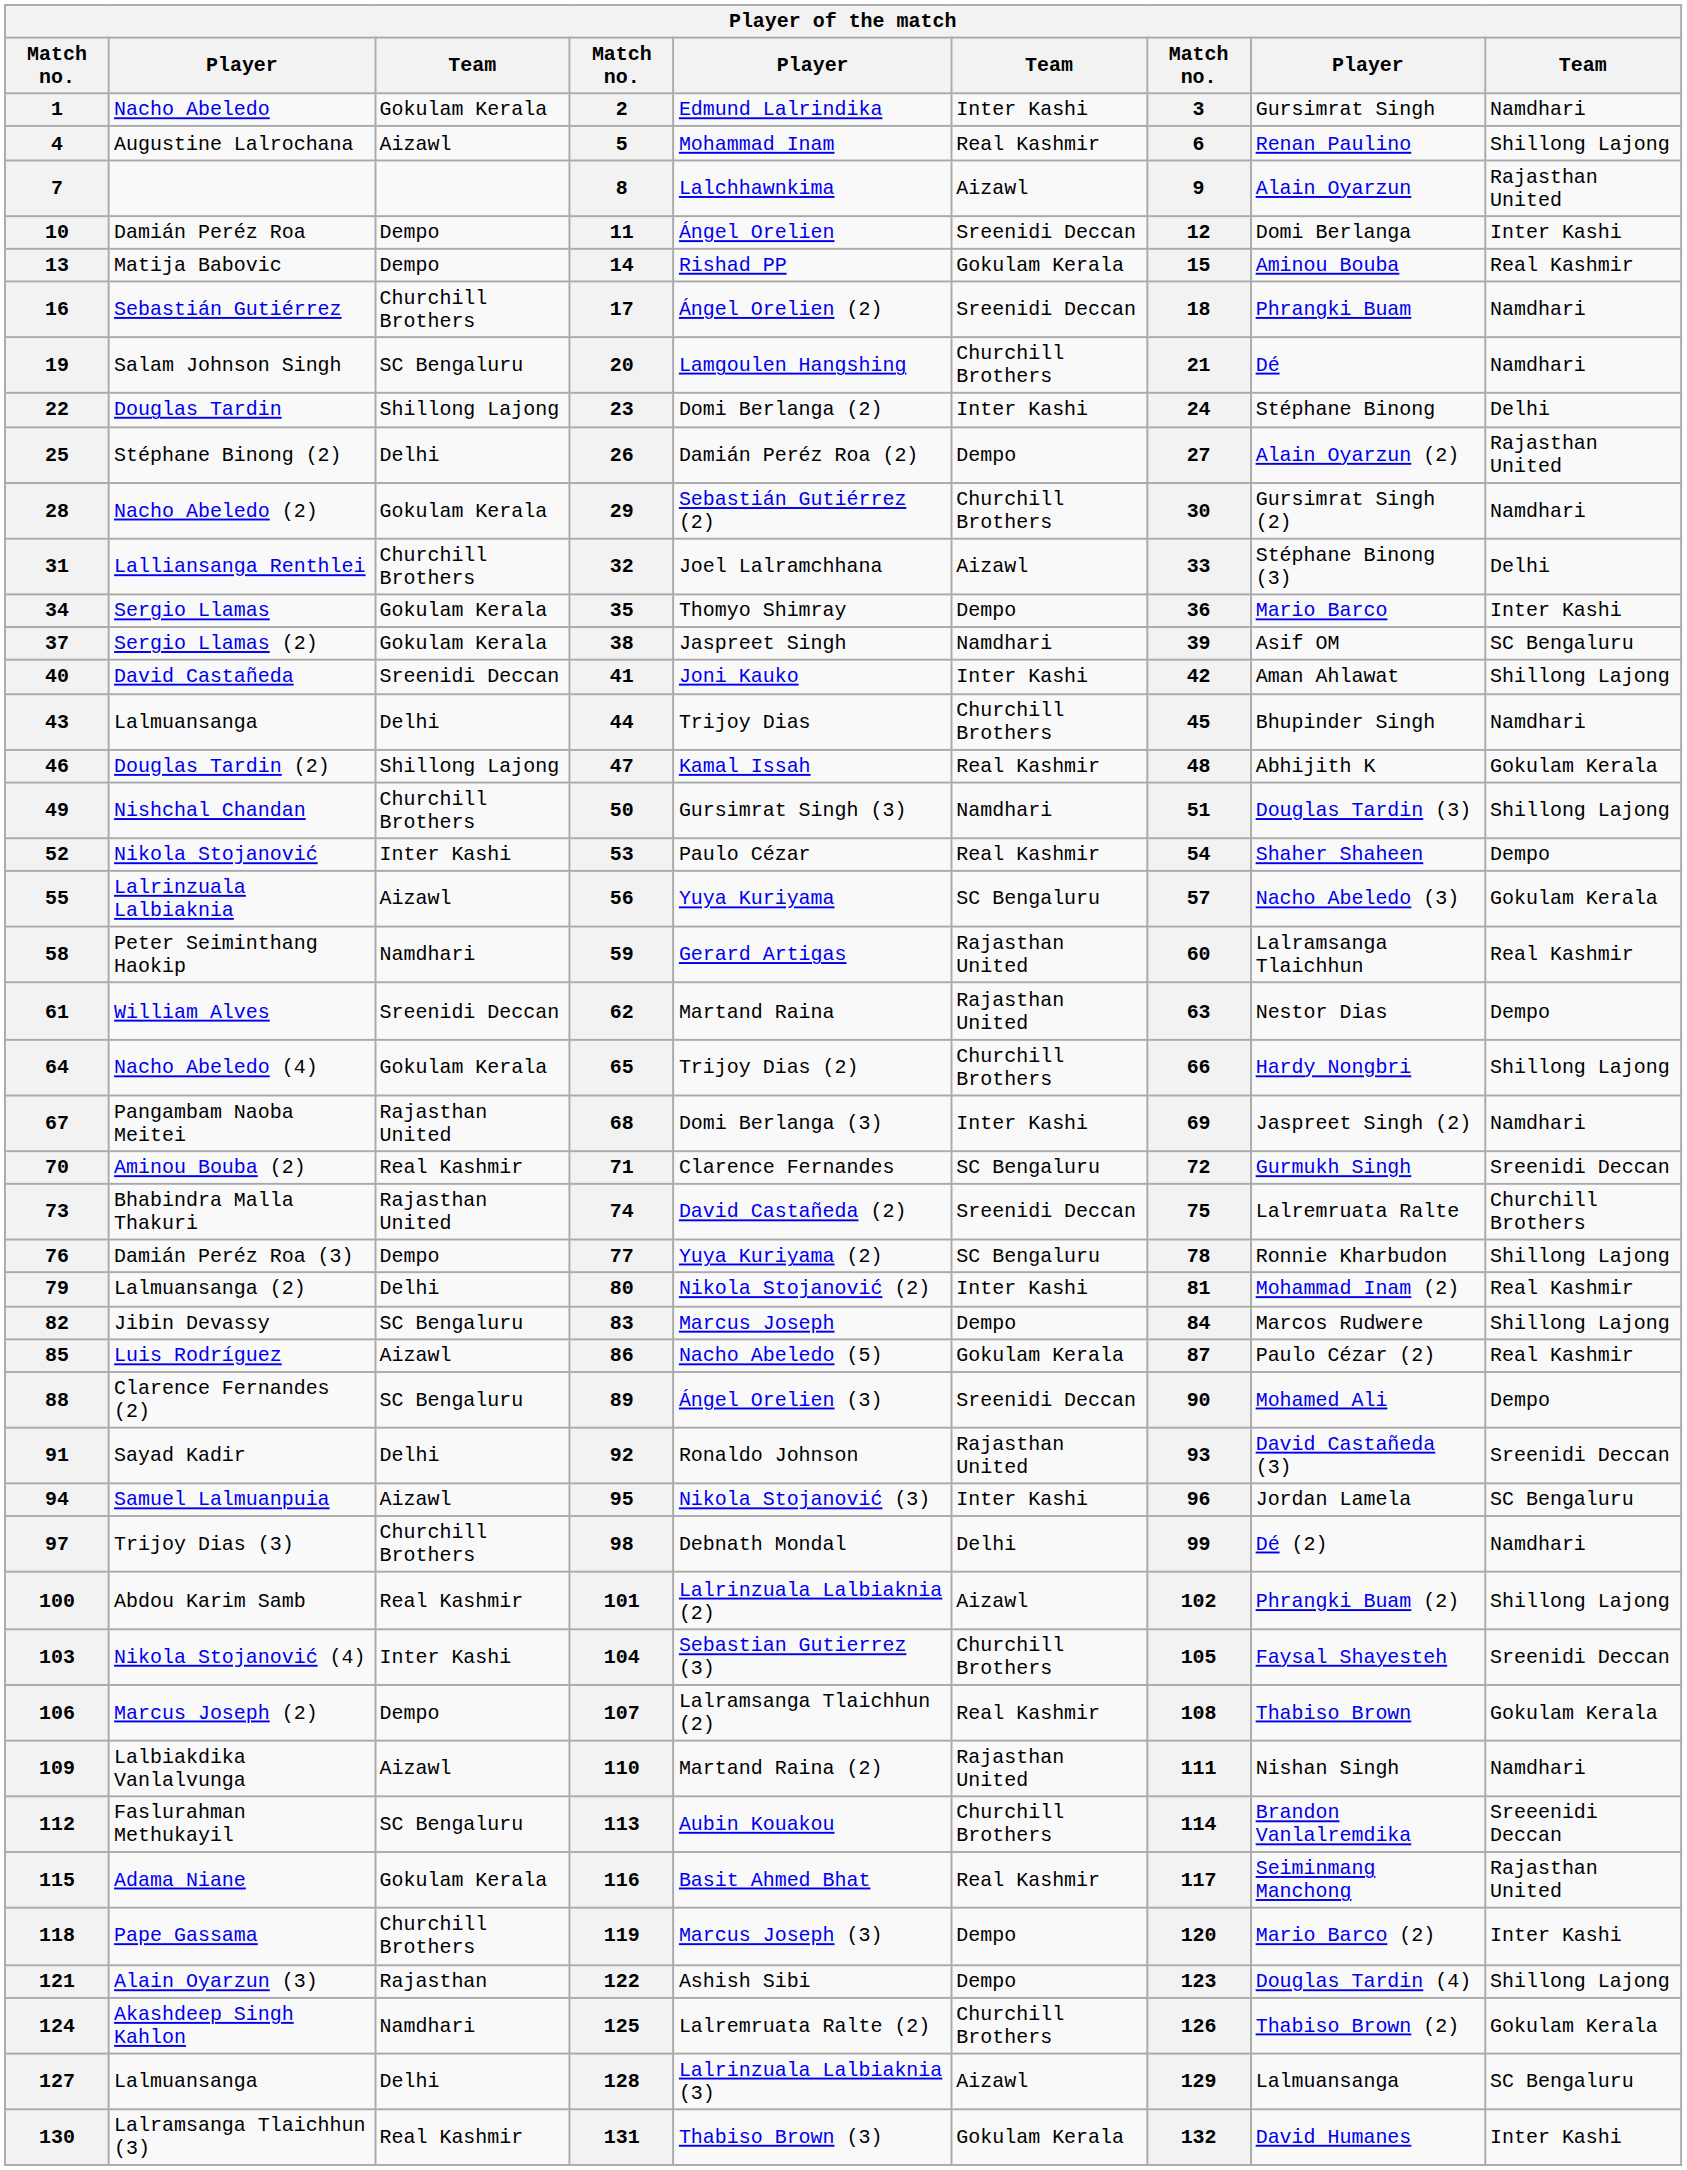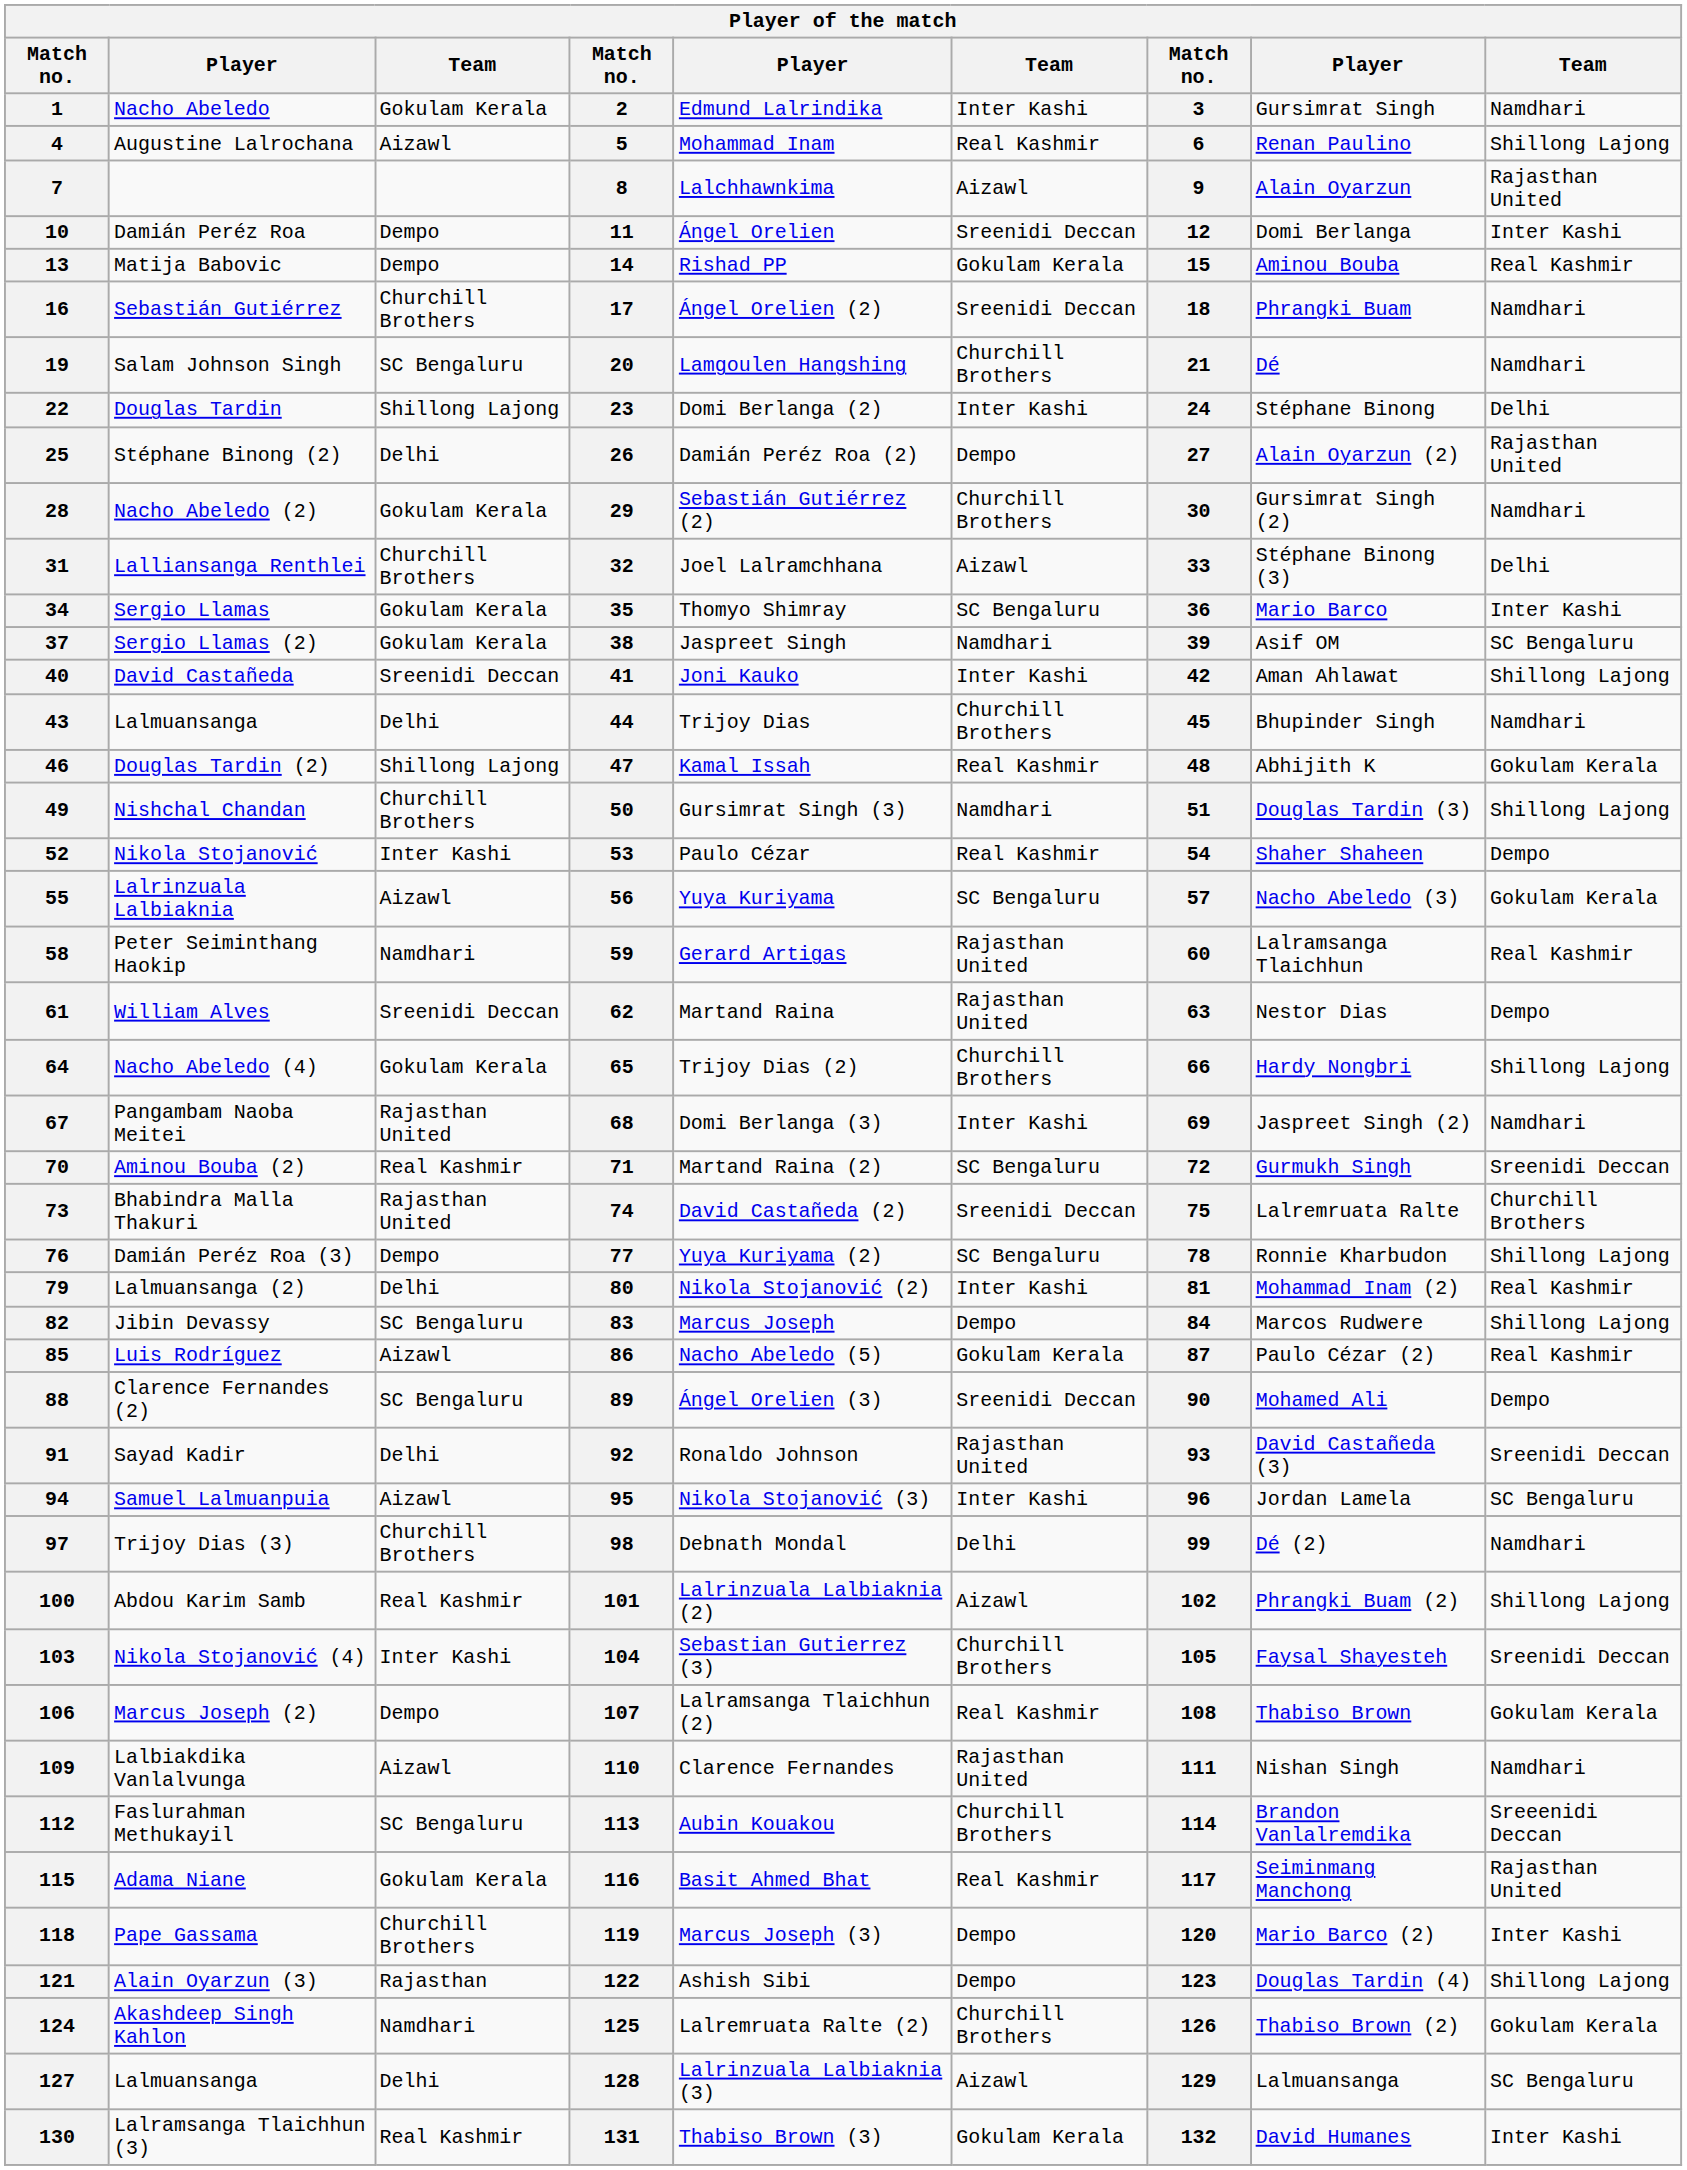34 | column 6: Dempo -> SC Bengaluru
70 | column 5: Clarence Fernandes -> Martand Raina (2)
109 | column 5: Martand Raina (2) -> Clarence Fernandes
